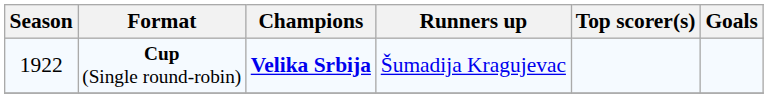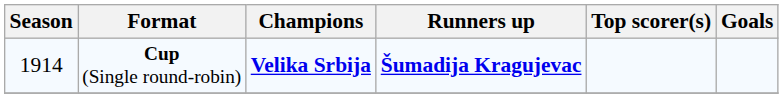Cup (Single round-robin) | Season: 1922 -> 1914
Cup (Single round-robin) | Runners up: normal -> bold
